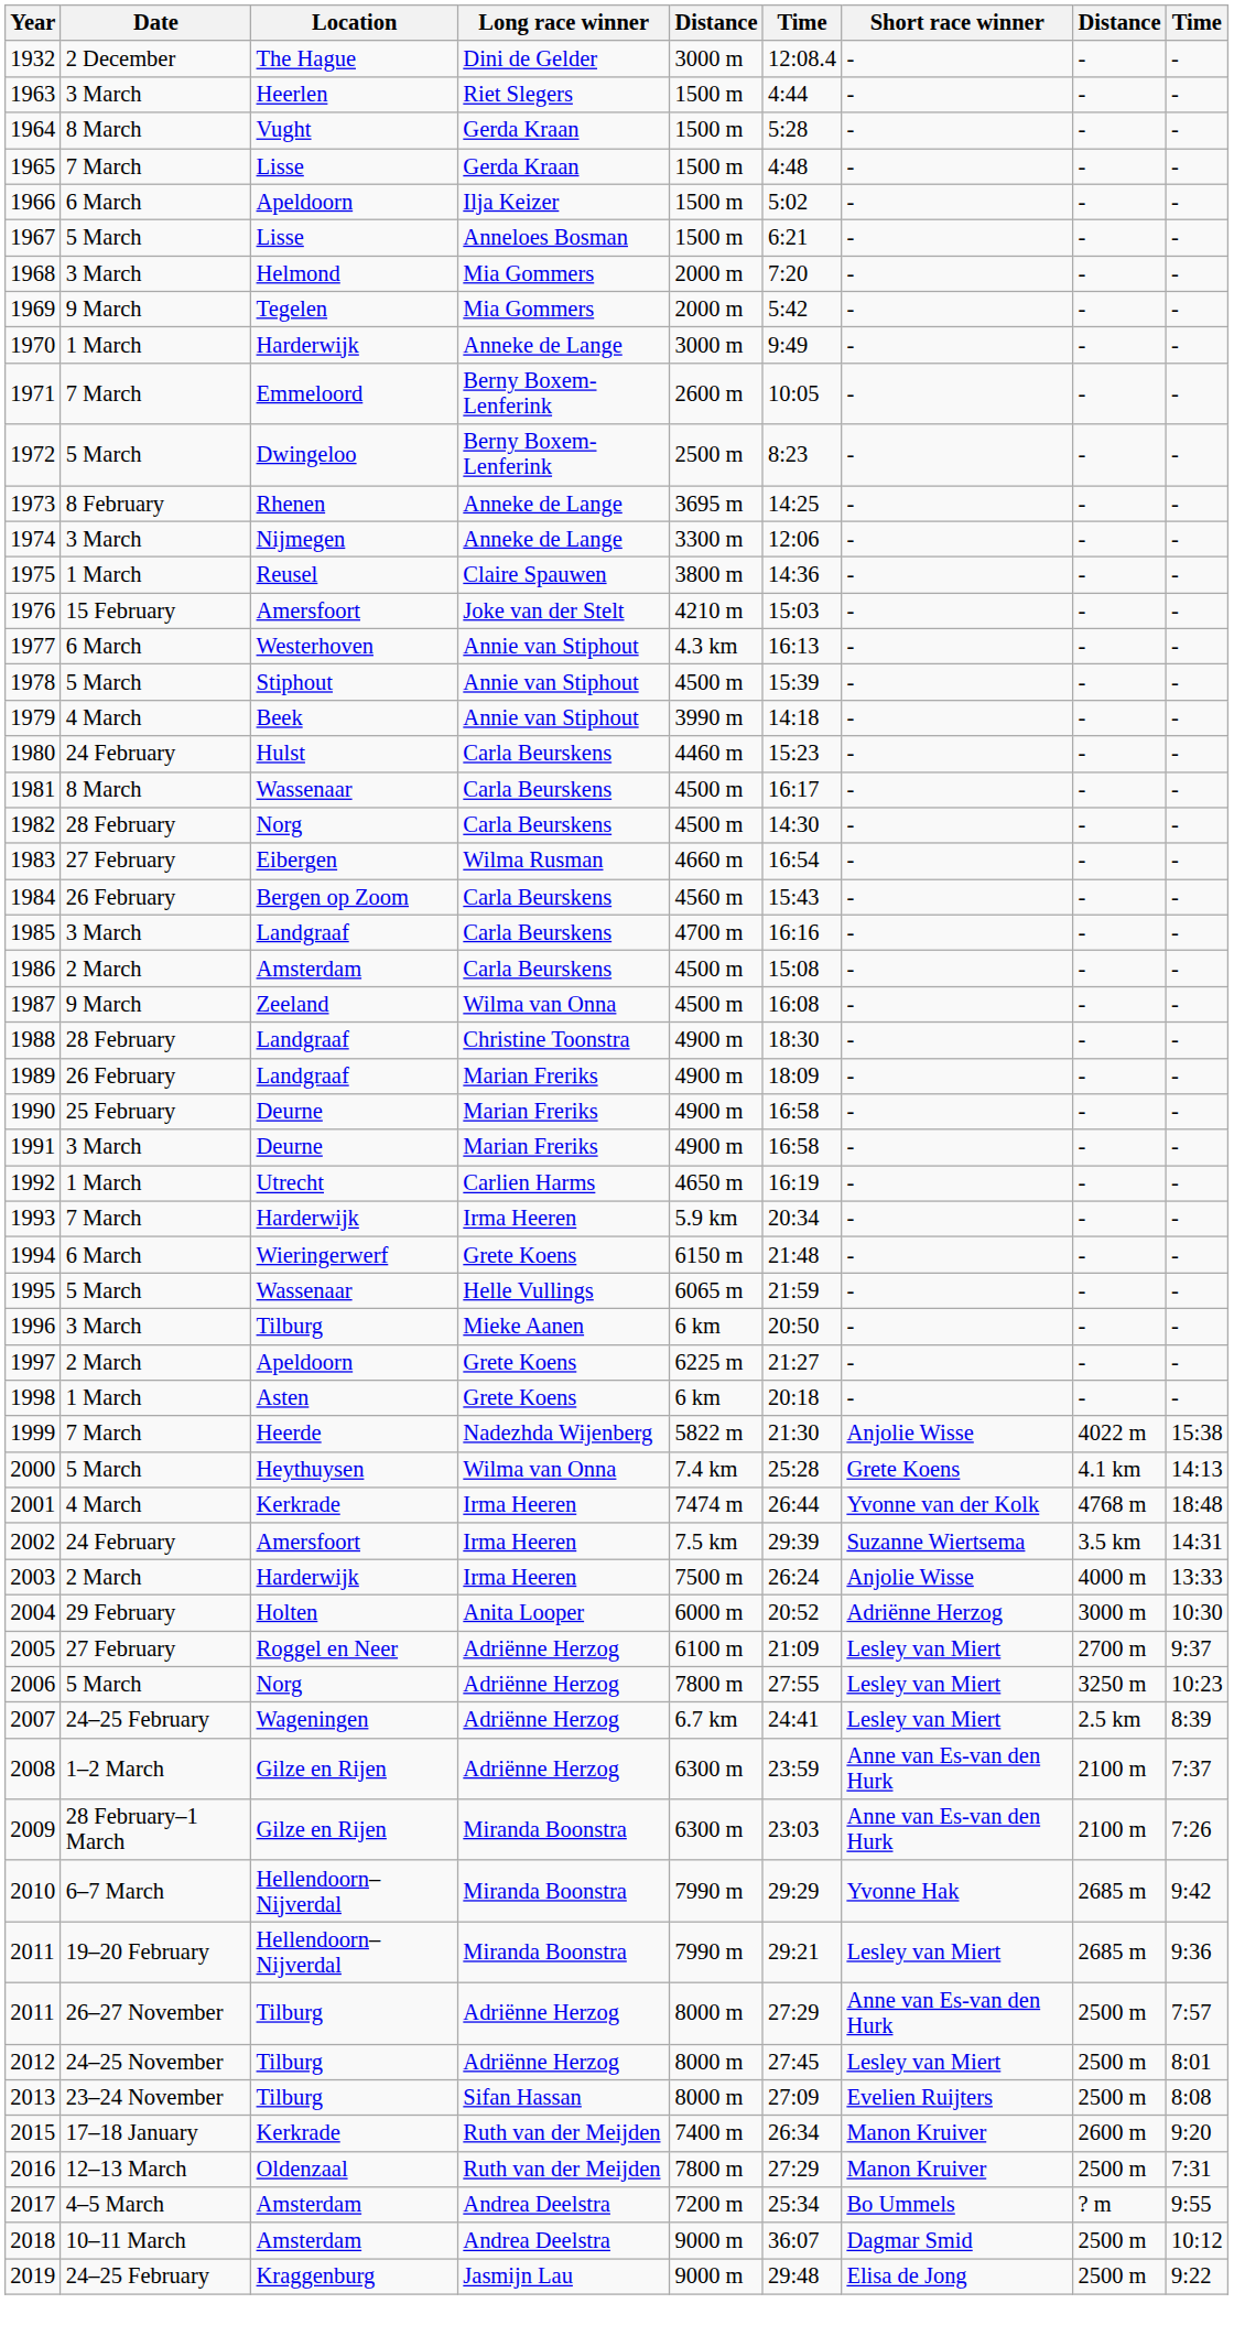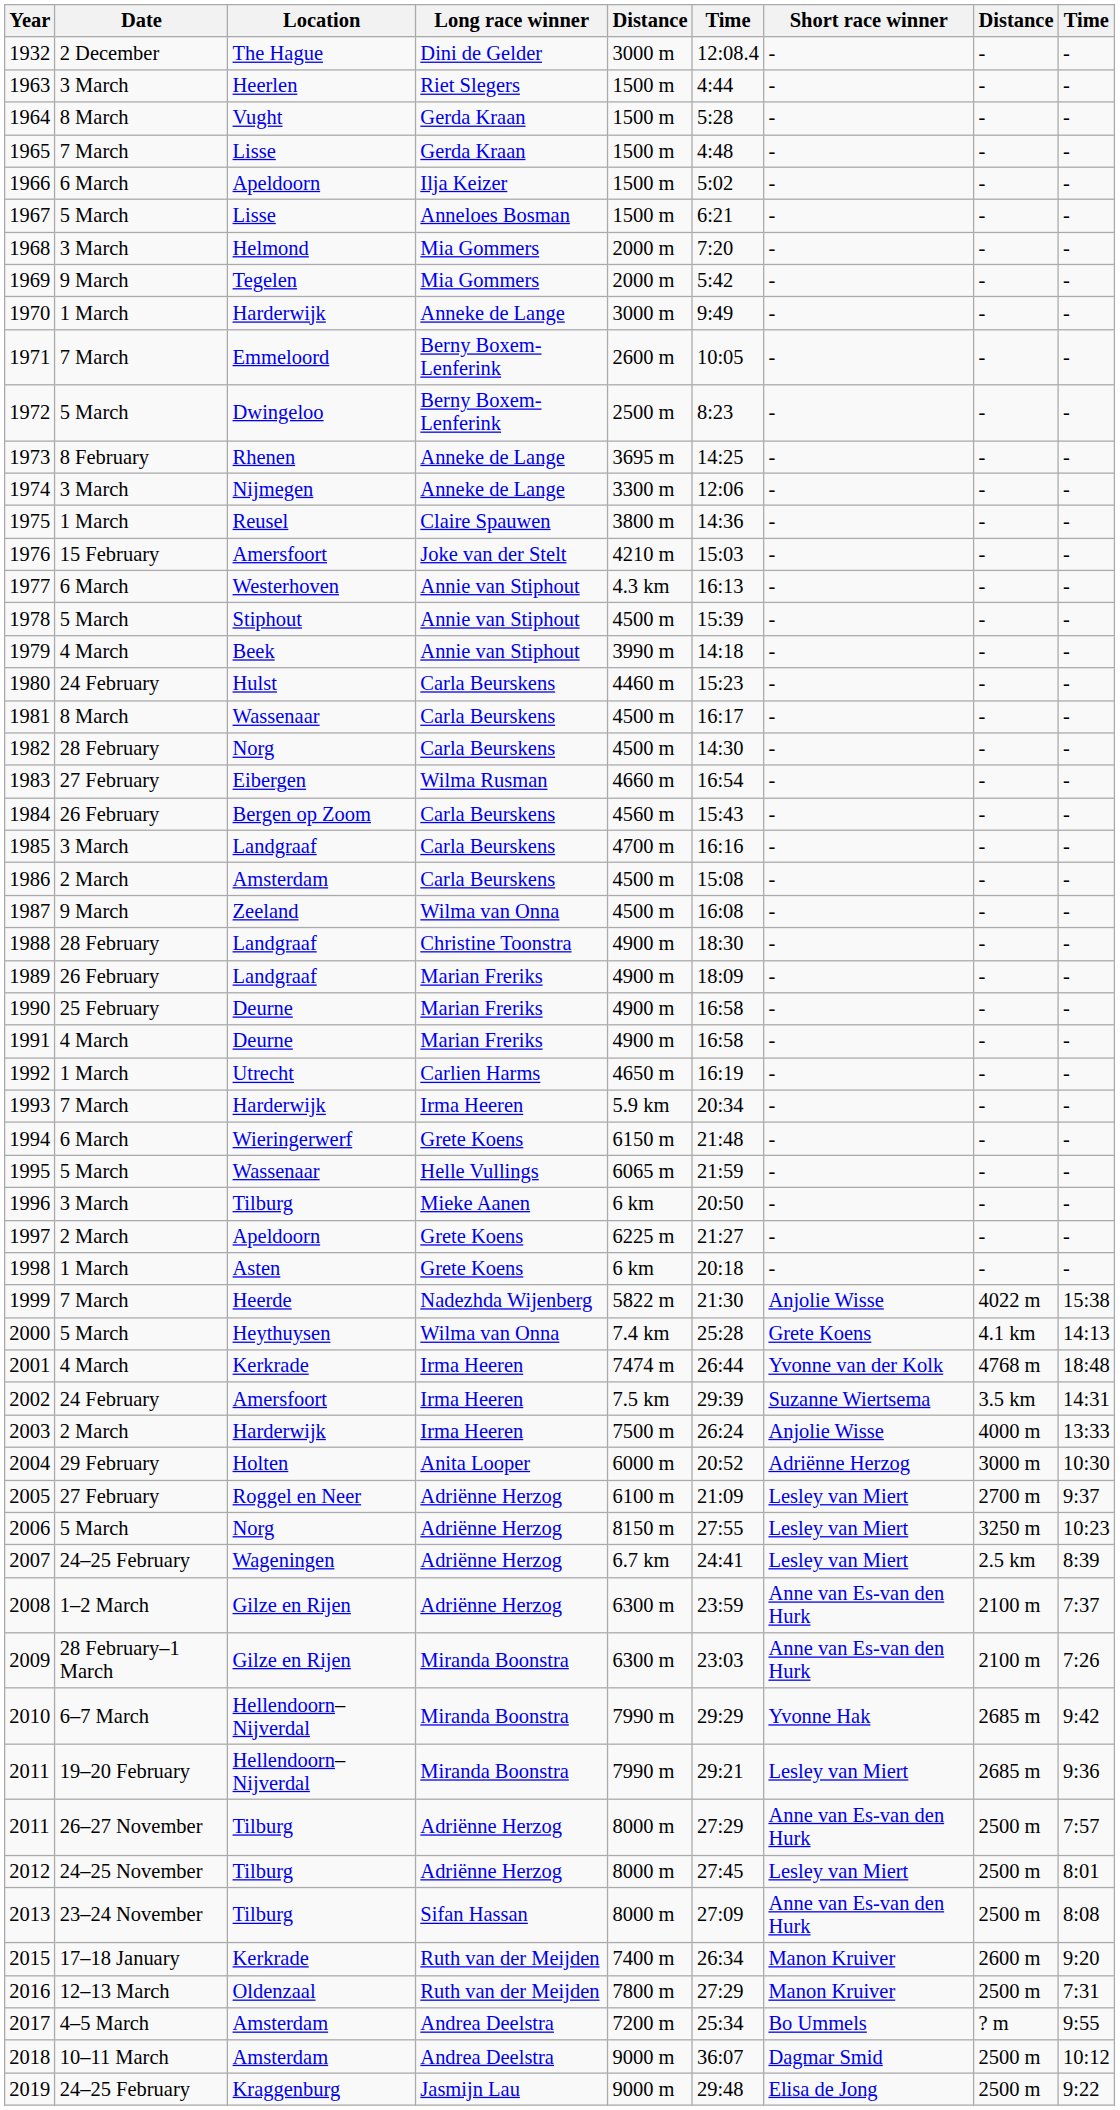1991 | Date: 3 March -> 4 March
2006 | column 5: 7800 m -> 8150 m
2013 | Short race winner: Evelien Ruijters -> Anne van Es-van den Hurk
